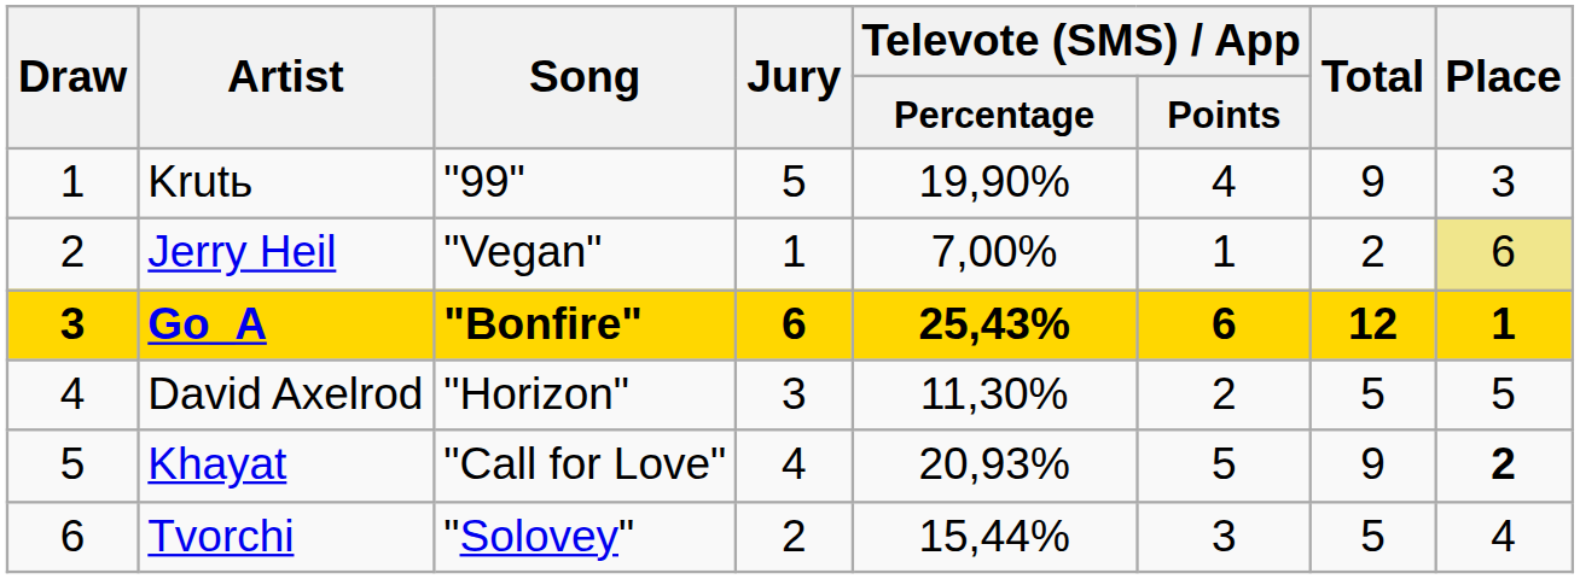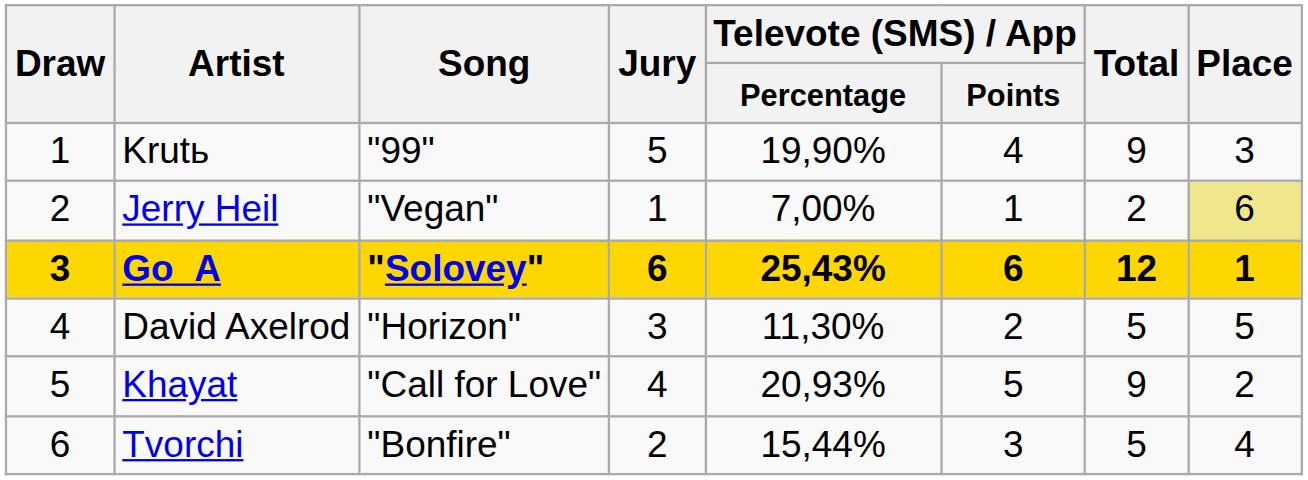Go_A | Song: "Bonfire" -> "Solovey"
Khayat | Place: bold -> normal
Tvorchi | Song: "Solovey" -> "Bonfire"
